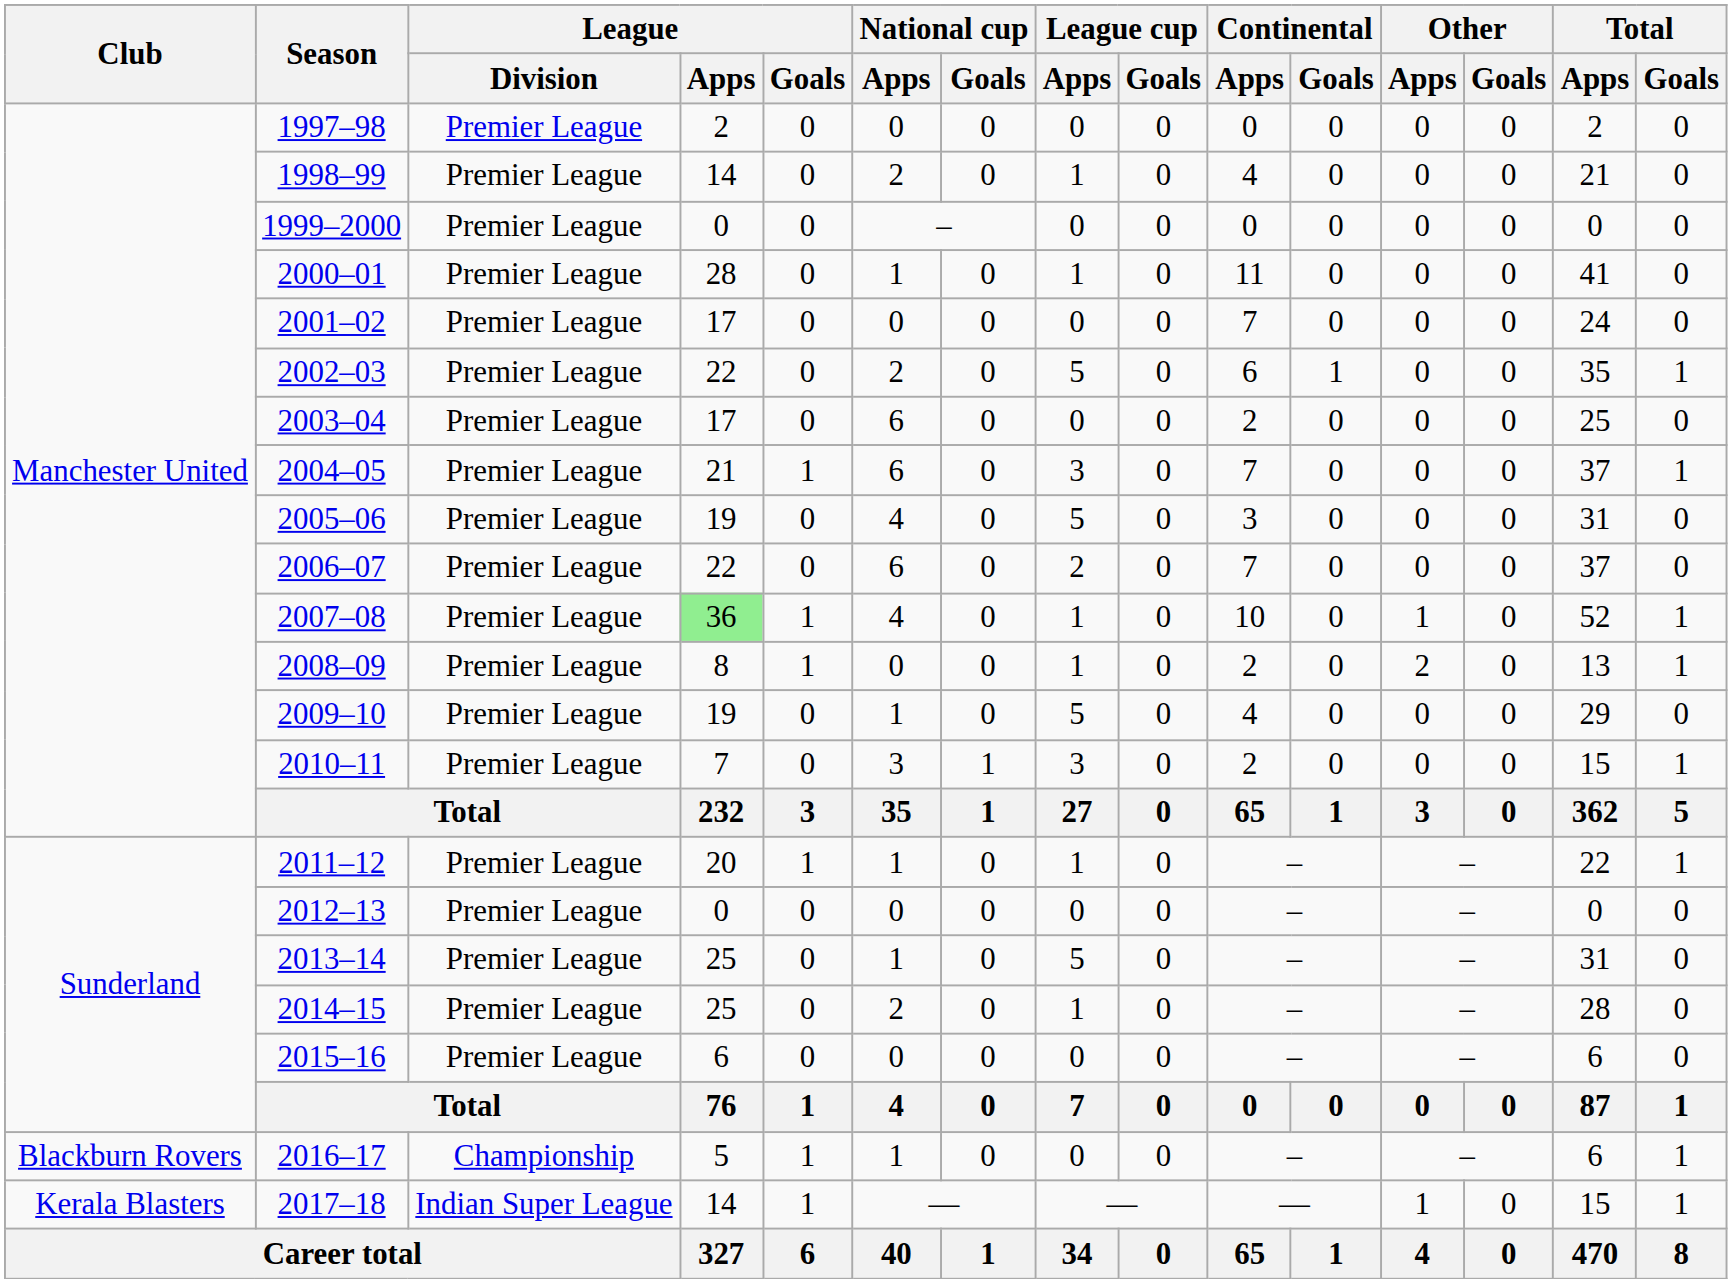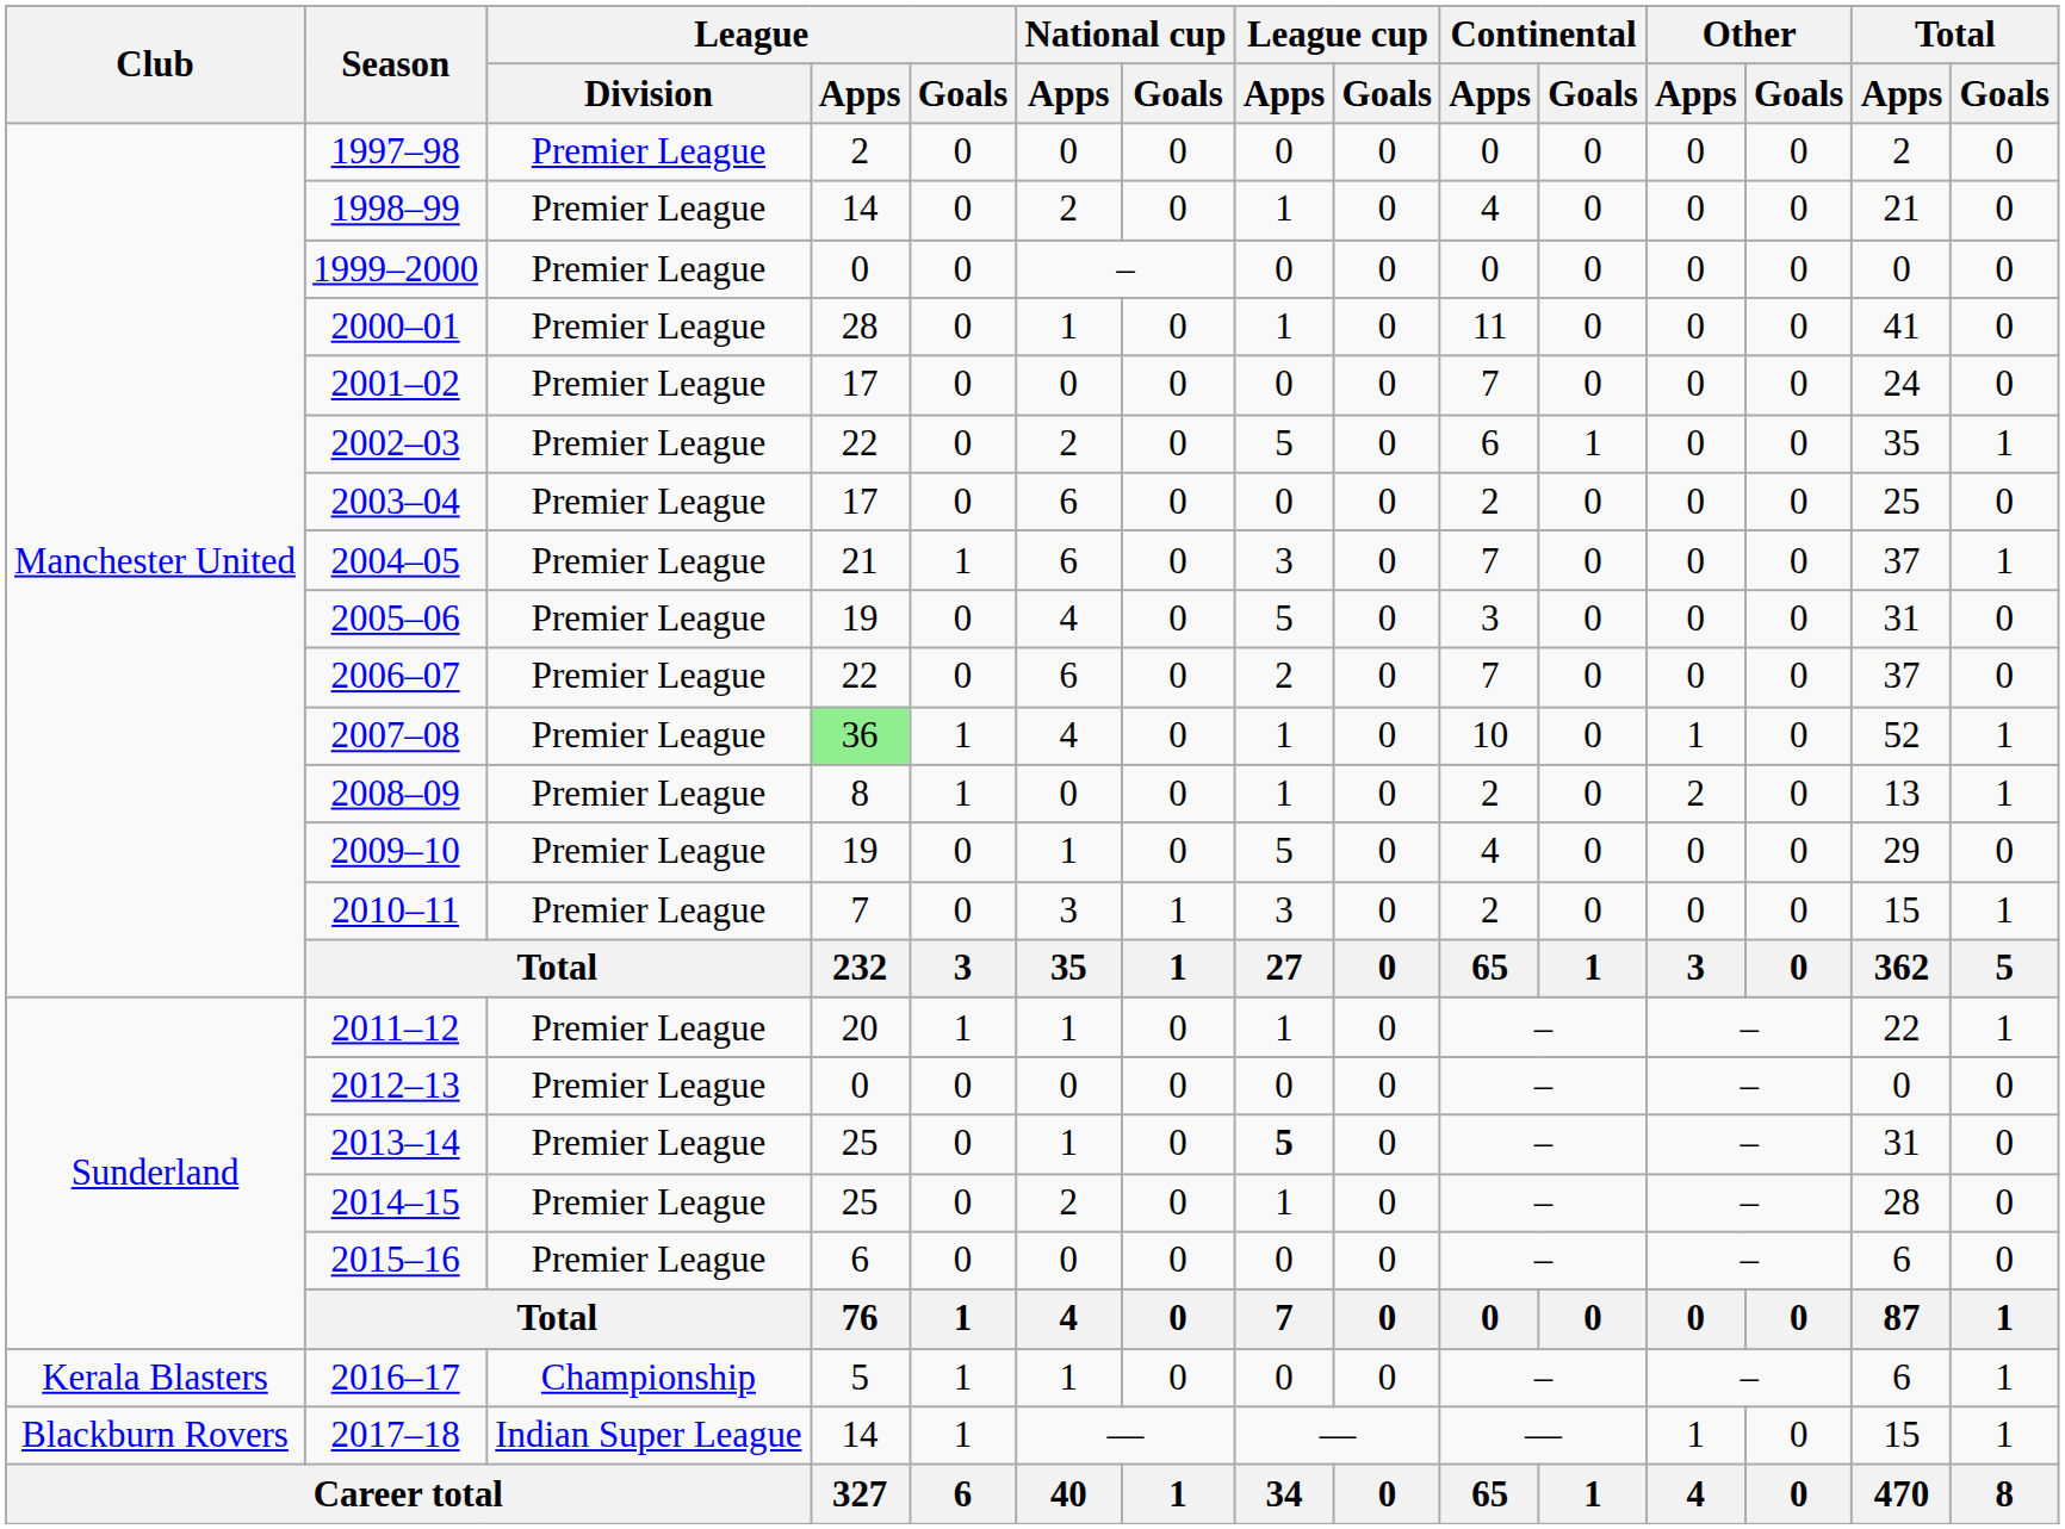2013–14 | League cup / Apps: normal -> bold
2016–17 | Club: Blackburn Rovers -> Kerala Blasters
2017–18 | Club: Kerala Blasters -> Blackburn Rovers
